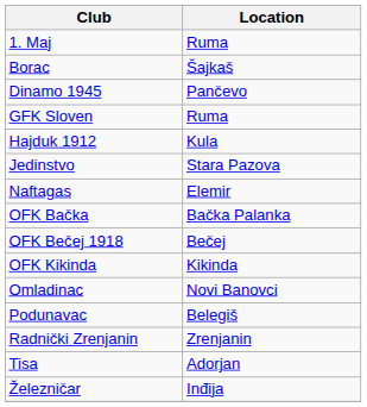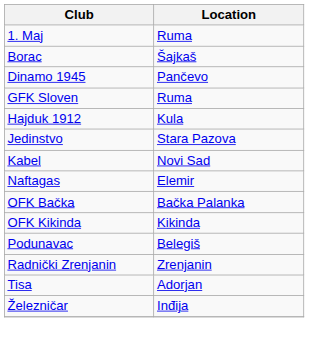+ row: Kabel | Novi Sad
- row: OFK Bečej 1918 | Bečej
- row: Omladinac | Novi Banovci
